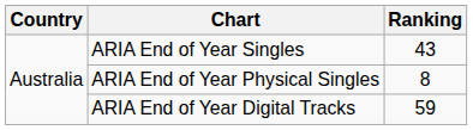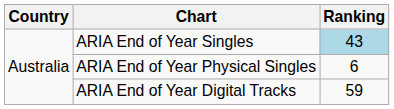ARIA End of Year Singles | Ranking: no background -> lightblue background
ARIA End of Year Physical Singles | Ranking: 8 -> 6
